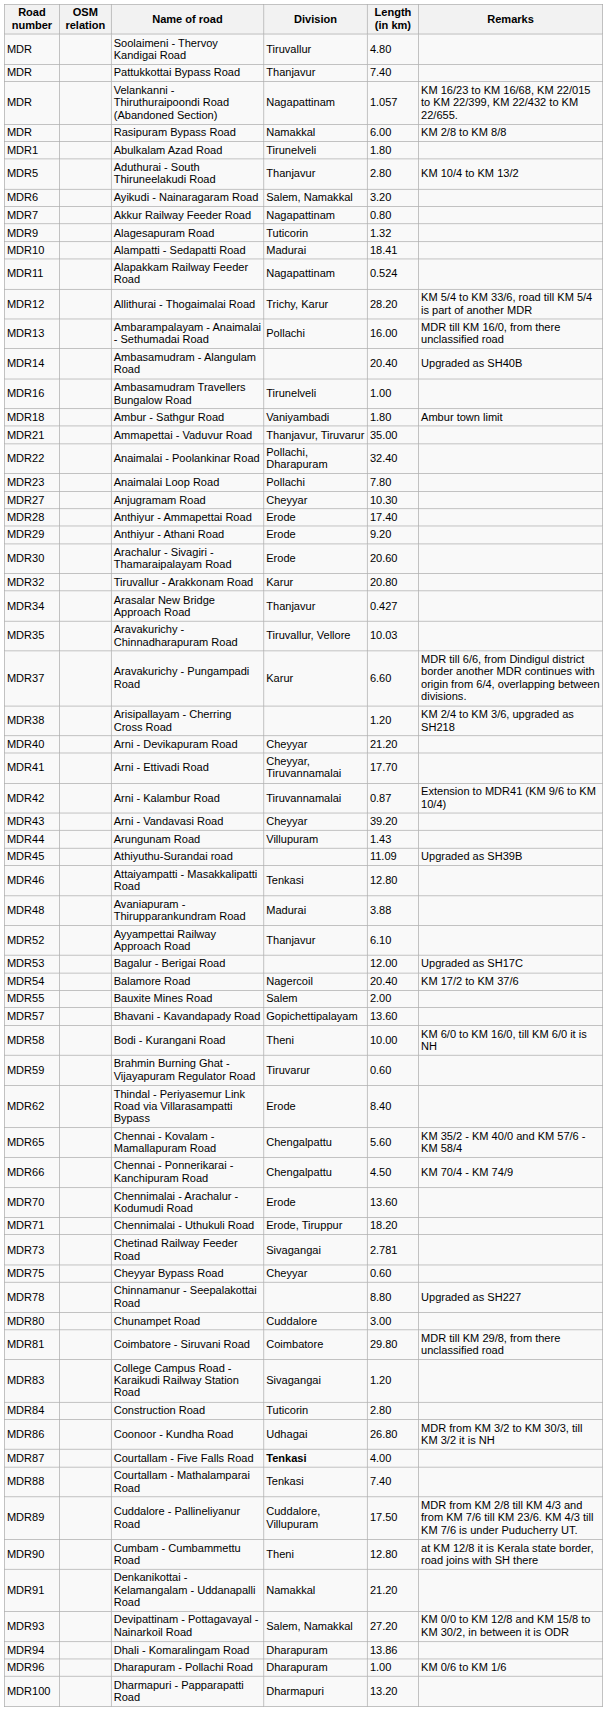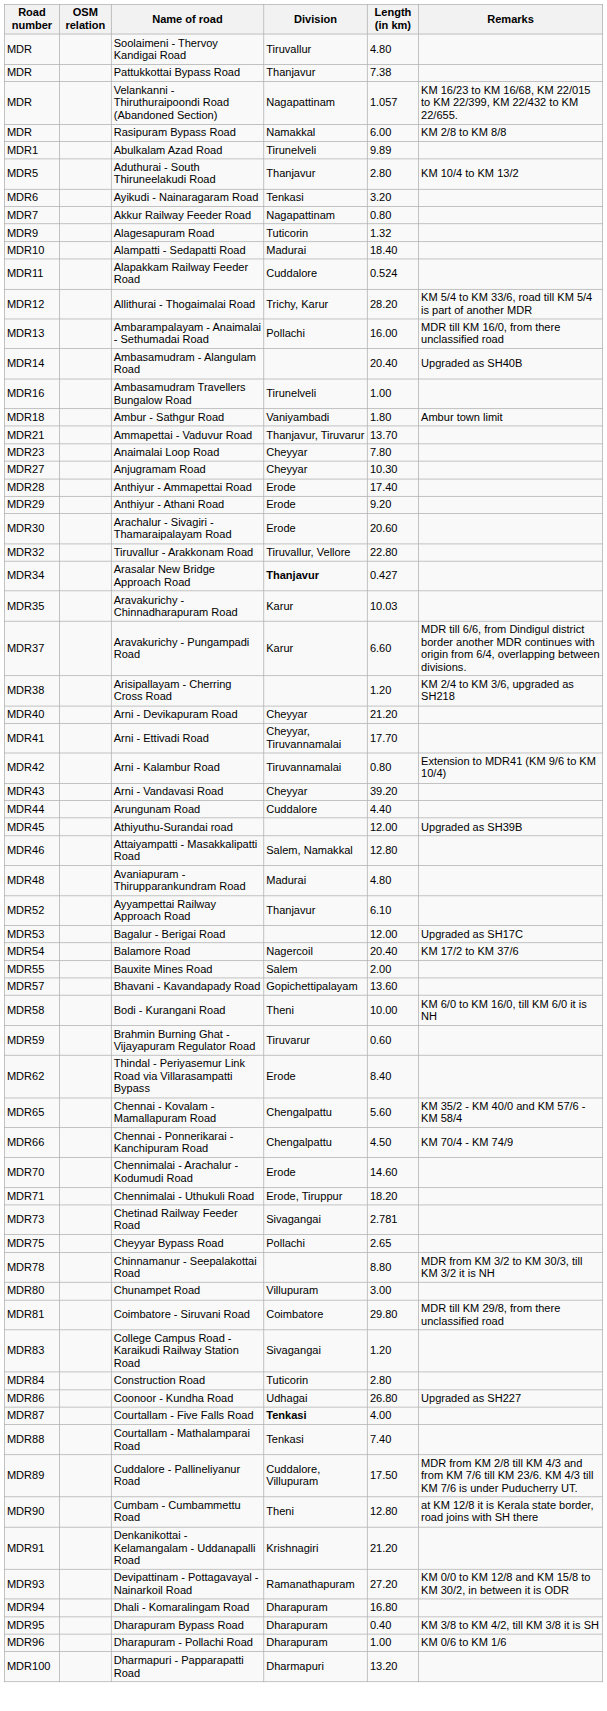Pattukkottai Bypass Road | Length (in km): 7.40 -> 7.38
Abulkalam Azad Road | Length (in km): 1.80 -> 9.89
Ayikudi - Nainaragaram Road | Division: Salem, Namakkal -> Tenkasi
Alampatti - Sedapatti Road | Length (in km): 18.41 -> 18.40
Alapakkam Railway Feeder Road | Division: Nagapattinam -> Cuddalore
Ammapettai - Vaduvur Road | Length (in km): 35.00 -> 13.70
- row: MDR22 | Anaimalai - Poolankinar Road | Pollachi, Dharapuram | 32.40
Anaimalai Loop Road | Division: Pollachi -> Cheyyar
Tiruvallur - Arakkonam Road | Division: Karur -> Tiruvallur, Vellore
Tiruvallur - Arakkonam Road | Length (in km): 20.80 -> 22.80
Arasalar New Bridge Approach Road | Division: normal -> bold
Aravakurichy - Chinnadharapuram Road | Division: Tiruvallur, Vellore -> Karur
Arni - Kalambur Road | Length (in km): 0.87 -> 0.80
Arungunam Road | Division: Villupuram -> Cuddalore
Arungunam Road | Length (in km): 1.43 -> 4.40
Athiyuthu-Surandai road | Length (in km): 11.09 -> 12.00
Attaiyampatti - Masakkalipatti Road | Division: Tenkasi -> Salem, Namakkal
Avaniapuram - Thirupparankundram Road | Length (in km): 3.88 -> 4.80
Chennimalai - Arachalur - Kodumudi Road | Length (in km): 13.60 -> 14.60
Cheyyar Bypass Road | Division: Cheyyar -> Pollachi
Cheyyar Bypass Road | Length (in km): 0.60 -> 2.65
Chinnamanur - Seepalakottai Road | Remarks: Upgraded as SH227 -> MDR from KM 3/2 to KM 30/3, till KM 3/2 it is NH
Chunampet Road | Division: Cuddalore -> Villupuram
Coonoor - Kundha Road | Remarks: MDR from KM 3/2 to KM 30/3, till KM 3/2 it is NH -> Upgraded as SH227
Denkanikottai - Kelamangalam - Uddanapalli Road | Division: Namakkal -> Krishnagiri
Devipattinam - Pottagavayal - Nainarkoil Road | Division: Salem, Namakkal -> Ramanathapuram
Dhali - Komaralingam Road | Length (in km): 13.86 -> 16.80
+ row: MDR95 | Dharapuram Bypass Road | Dharapuram | 0.40 | KM 3/8 to KM 4/2, till KM 3/8 it is SH
